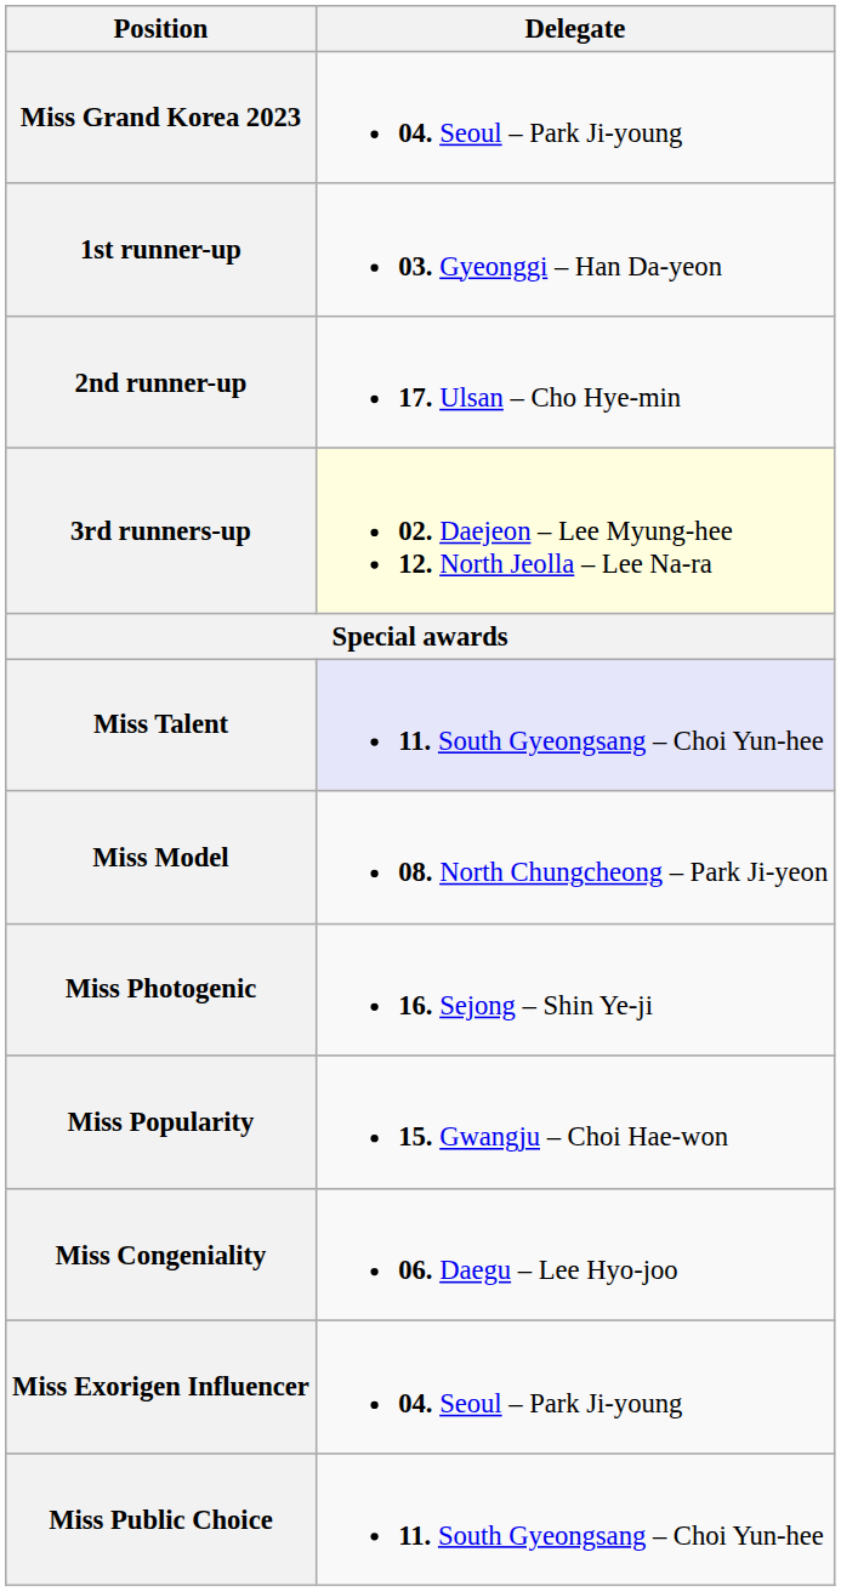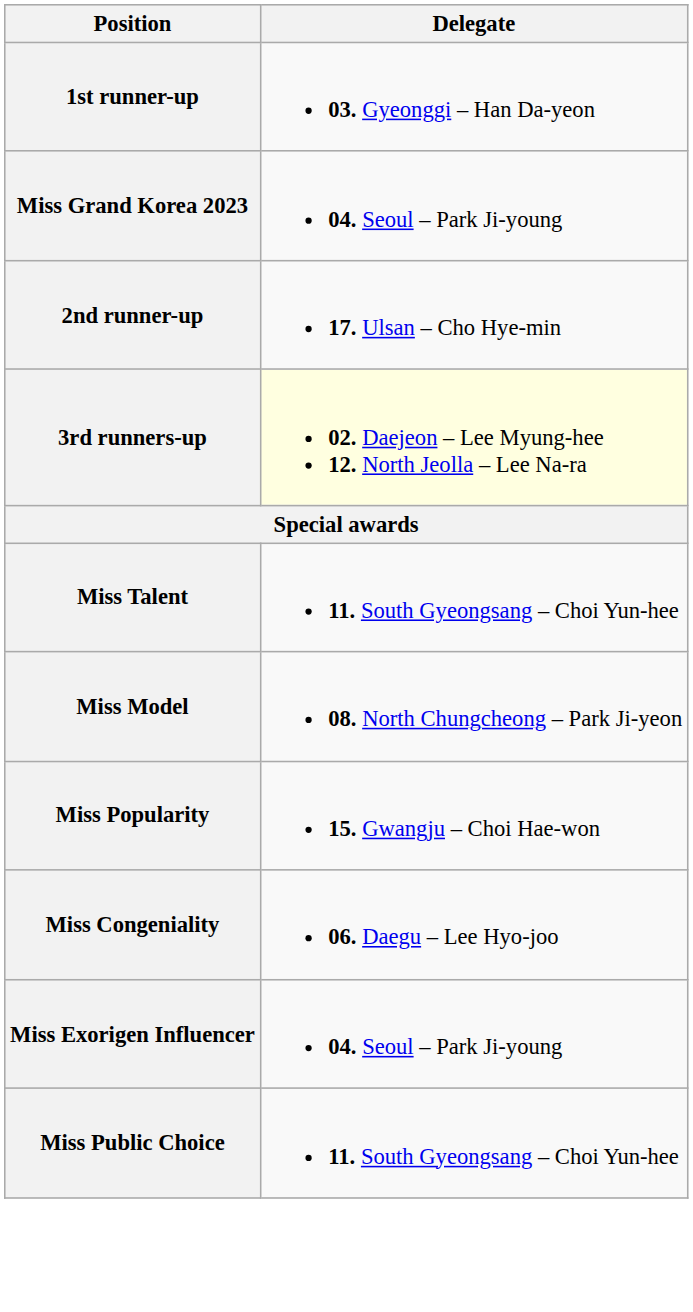rows swapped: Miss Grand Korea 2023 <-> 1st runner-up
Miss Talent | Delegate: lavender background -> no background
- row: Miss Photogenic | 16. Sejong – Shin Ye-ji
